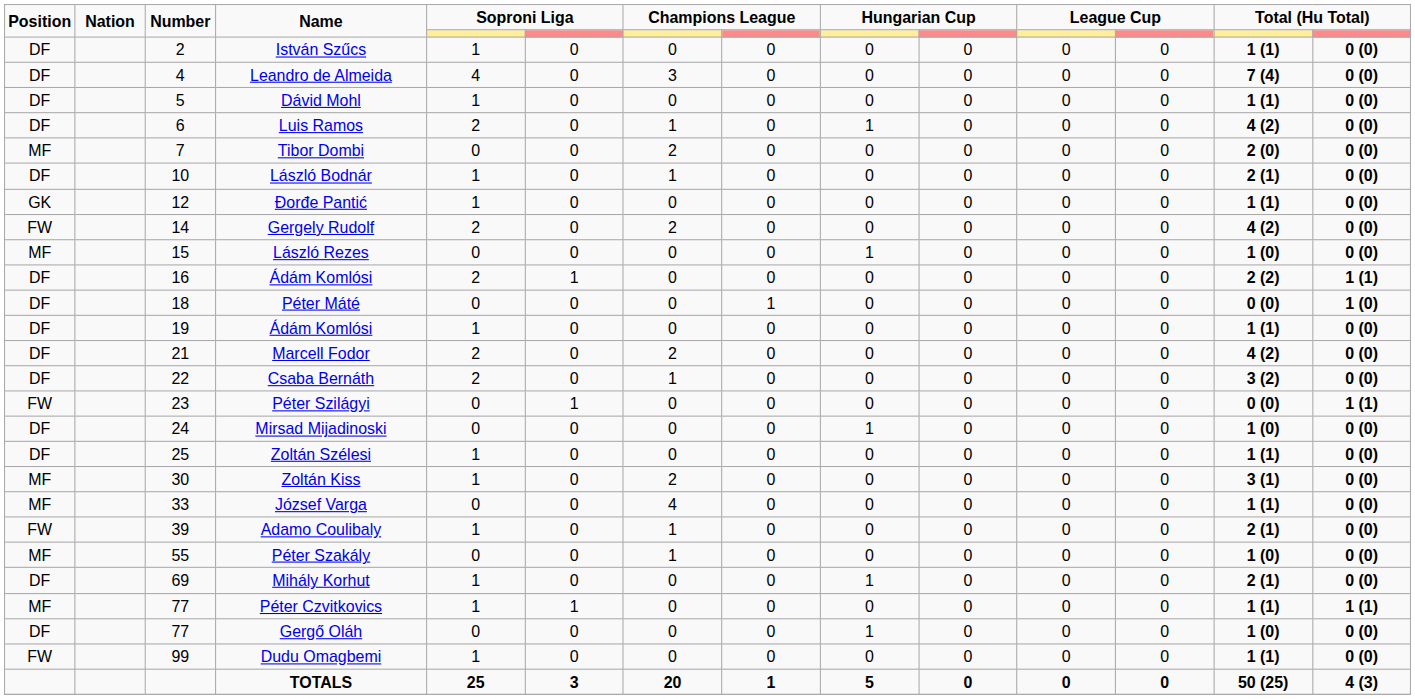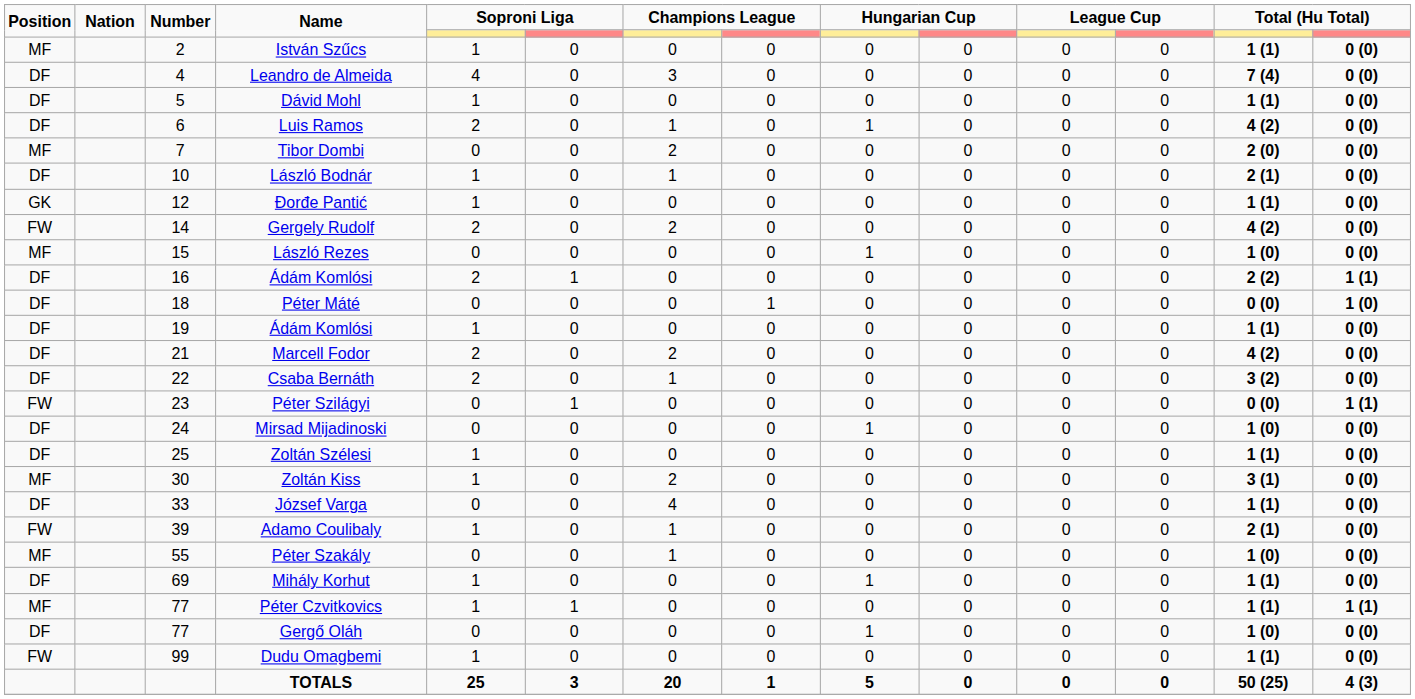István Szűcs | Position: DF -> MF
József Varga | Position: MF -> DF
Mihály Korhut | column 13: 2 (1) -> 1 (1)
